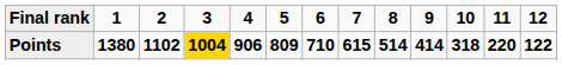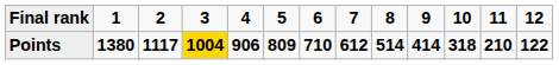Points | column 3: 1102 -> 1117
Points | column 8: 615 -> 612
Points | column 12: 220 -> 210
